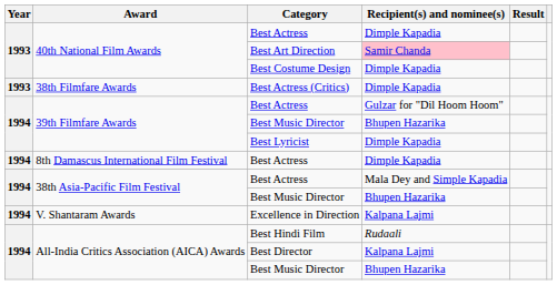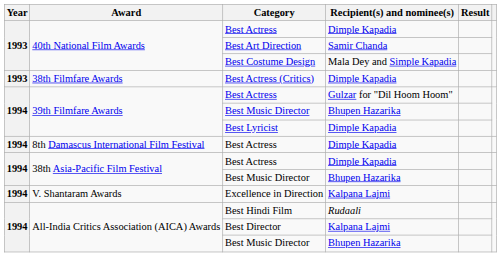Best Art Direction | Recipient(s) and nominee(s): pink background -> no background
Best Costume Design | Recipient(s) and nominee(s): Dimple Kapadia -> Mala Dey and Simple Kapadia
38th Asia-Pacific Film Festival / Best Actress | Recipient(s) and nominee(s): Mala Dey and Simple Kapadia -> Dimple Kapadia
